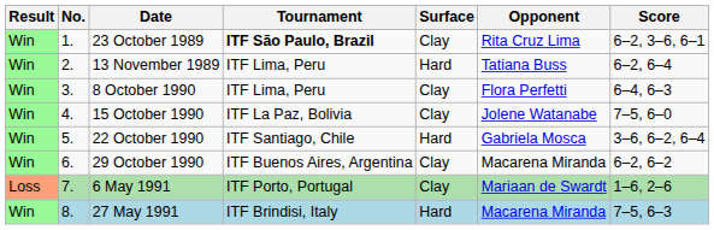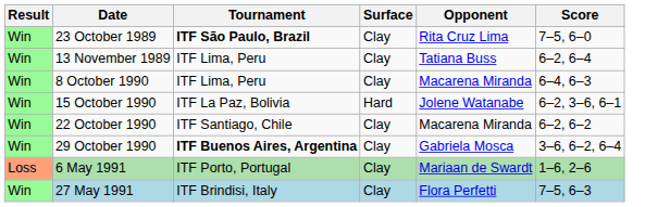- column: No. | 1. | 2. | 3. | 4. | 5. | 6. | 7. | 8.
23 October 1989 | Score: 6–2, 3–6, 6–1 -> 7–5, 6–0
13 November 1989 | Surface: Hard -> Clay
8 October 1990 | Opponent: Flora Perfetti -> Macarena Miranda
15 October 1990 | Surface: Clay -> Hard
15 October 1990 | Score: 7–5, 6–0 -> 6–2, 3–6, 6–1
22 October 1990 | Surface: Hard -> Clay
22 October 1990 | Opponent: Gabriela Mosca -> Macarena Miranda
22 October 1990 | Score: 3–6, 6–2, 6–4 -> 6–2, 6–2
29 October 1990 | Tournament: normal -> bold
29 October 1990 | Opponent: Macarena Miranda -> Gabriela Mosca
29 October 1990 | Score: 6–2, 6–2 -> 3–6, 6–2, 6–4
27 May 1991 | Surface: Hard -> Clay
27 May 1991 | Opponent: Macarena Miranda -> Flora Perfetti
